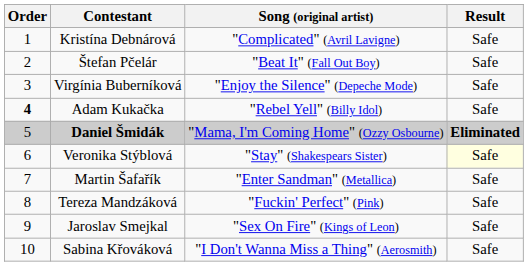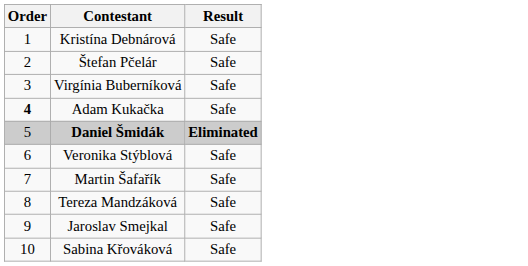- column: Song (original artist) | "Complicated" (Avril Lavigne) | "Beat It" (Fall Out Boy) | "Enjoy the Silence" (Depeche Mode) | "Rebel Yell" (Billy Idol) | "Mama, I'm Coming Home" (Ozzy Osbourne) | "Stay" (Shakespears Sister) | "Enter Sandman" (Metallica) | "Fuckin' Perfect" (Pink) | "Sex On Fire" (Kings of Leon) | "I Don't Wanna Miss a Thing" (Aerosmith)
Veronika Stýblová | Result: lightyellow background -> no background
